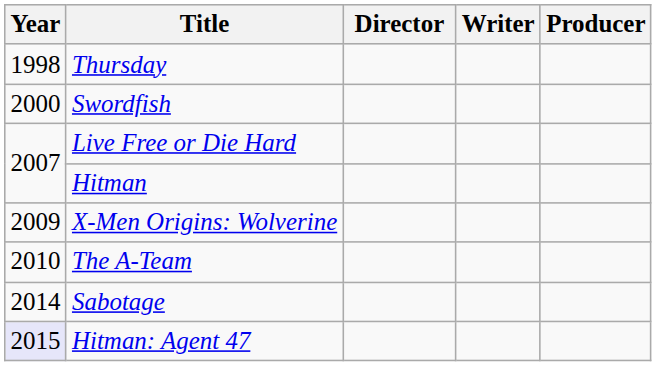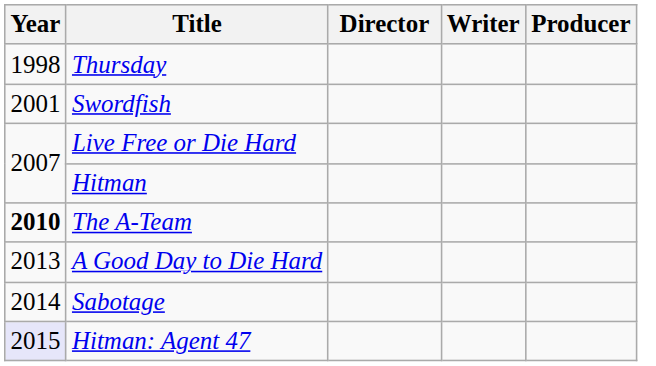Swordfish | Year: 2000 -> 2001
- row: 2009 | X-Men Origins: Wolverine
The A-Team | Year: normal -> bold
+ row: 2013 | A Good Day to Die Hard
